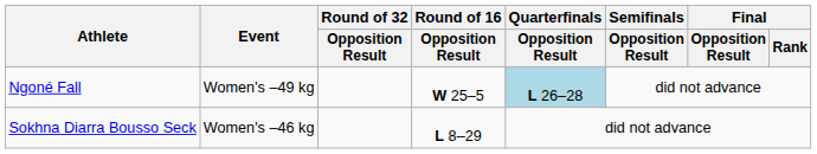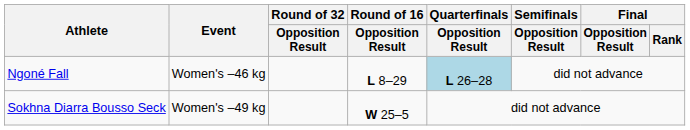Ngoné Fall | Event: Women's –49 kg -> Women's –46 kg
Ngoné Fall | Round of 16 / Opposition Result: W 25–5 -> L 8–29
Sokhna Diarra Bousso Seck | Event: Women's –46 kg -> Women's –49 kg
Sokhna Diarra Bousso Seck | Round of 16 / Opposition Result: L 8–29 -> W 25–5
